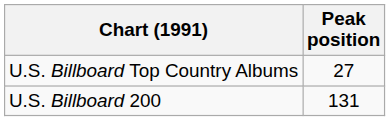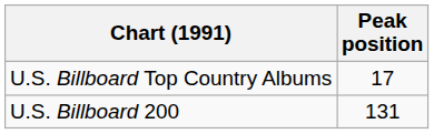U.S. Billboard Top Country Albums | Peak position: 27 -> 17
